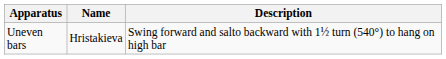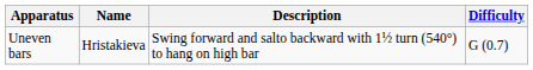+ column: Difficulty | G (0.7)
